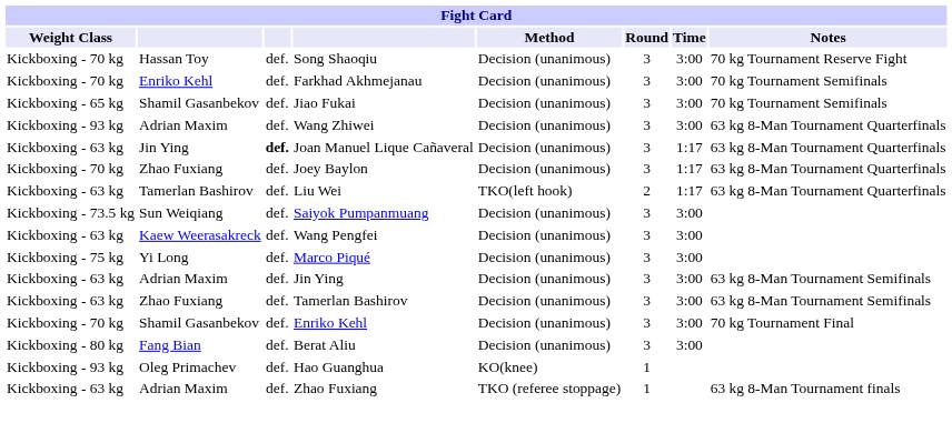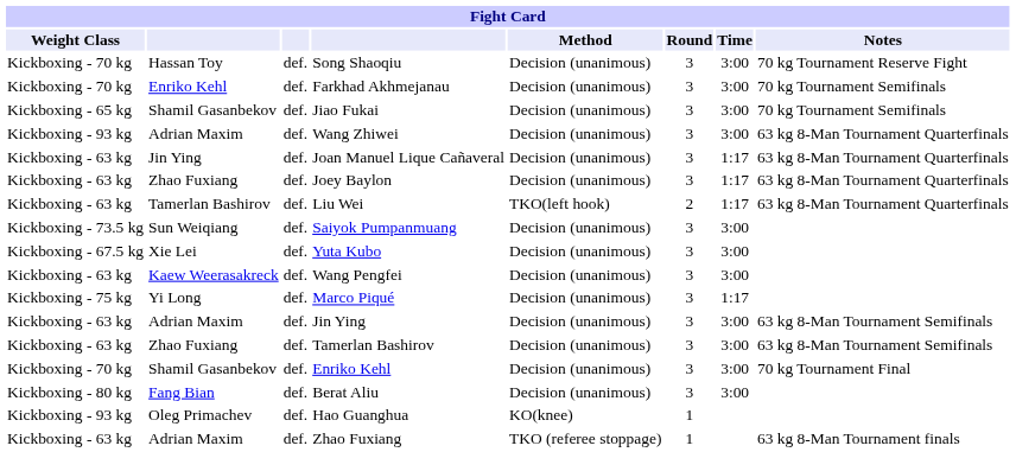Joan Manuel Lique Cañaveral | column 3: bold -> normal
Joey Baylon | Weight Class: Kickboxing - 70 kg -> Kickboxing - 63 kg
+ row: Kickboxing - 67.5 kg | Xie Lei | def. | Yuta Kubo | Decision (unanimous) | 3 | 3:00
Marco Piqué | Time: 3:00 -> 1:17
